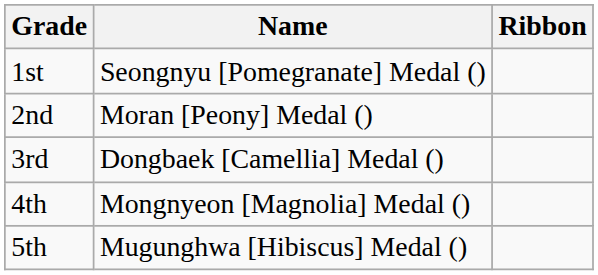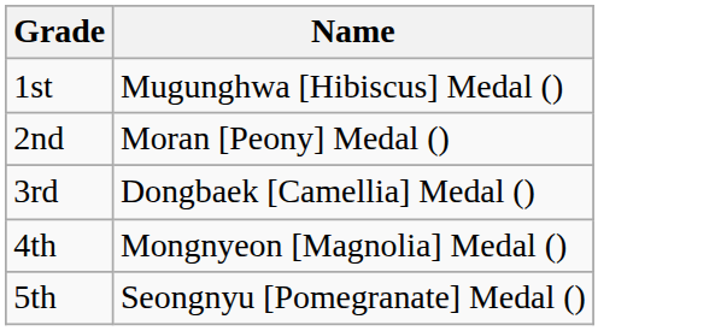- column: Ribbon
1st | Name: Seongnyu [Pomegranate] Medal () -> Mugunghwa [Hibiscus] Medal ()
5th | Name: Mugunghwa [Hibiscus] Medal () -> Seongnyu [Pomegranate] Medal ()
